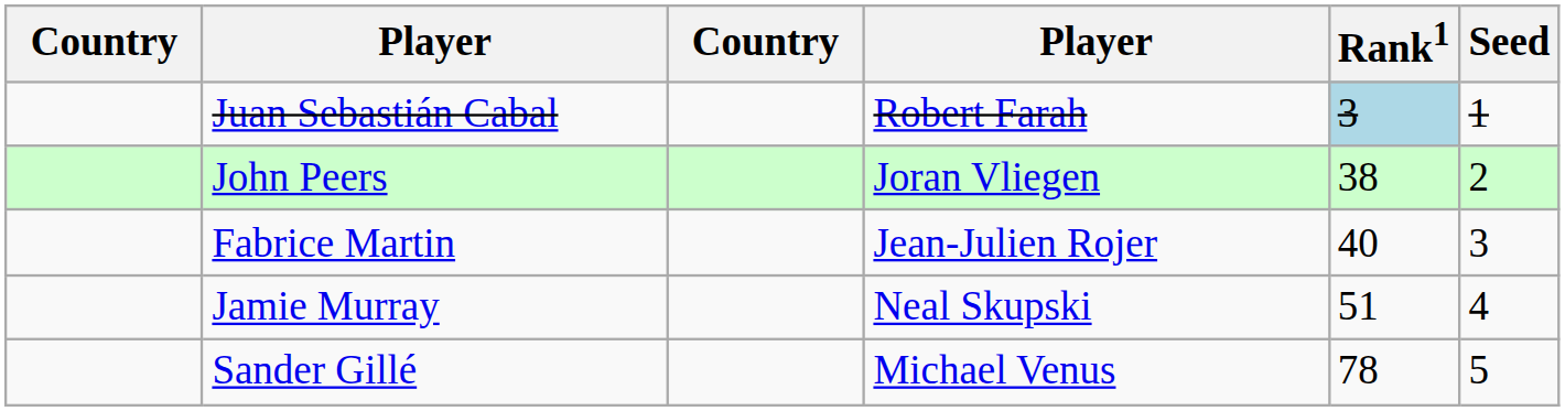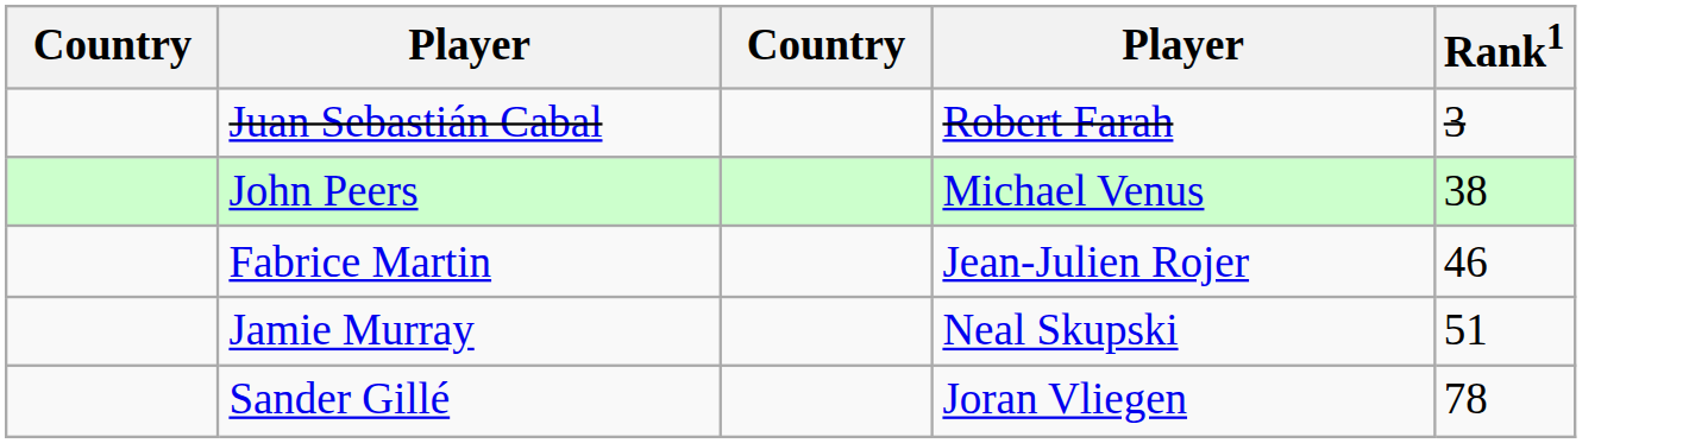- column: Seed | 1 | 2 | 3 | 4 | 5
Juan Sebastián Cabal | Rank1: lightblue background -> no background
John Peers | column 4: Joran Vliegen -> Michael Venus
Fabrice Martin | Rank1: 40 -> 46
Sander Gillé | column 4: Michael Venus -> Joran Vliegen
